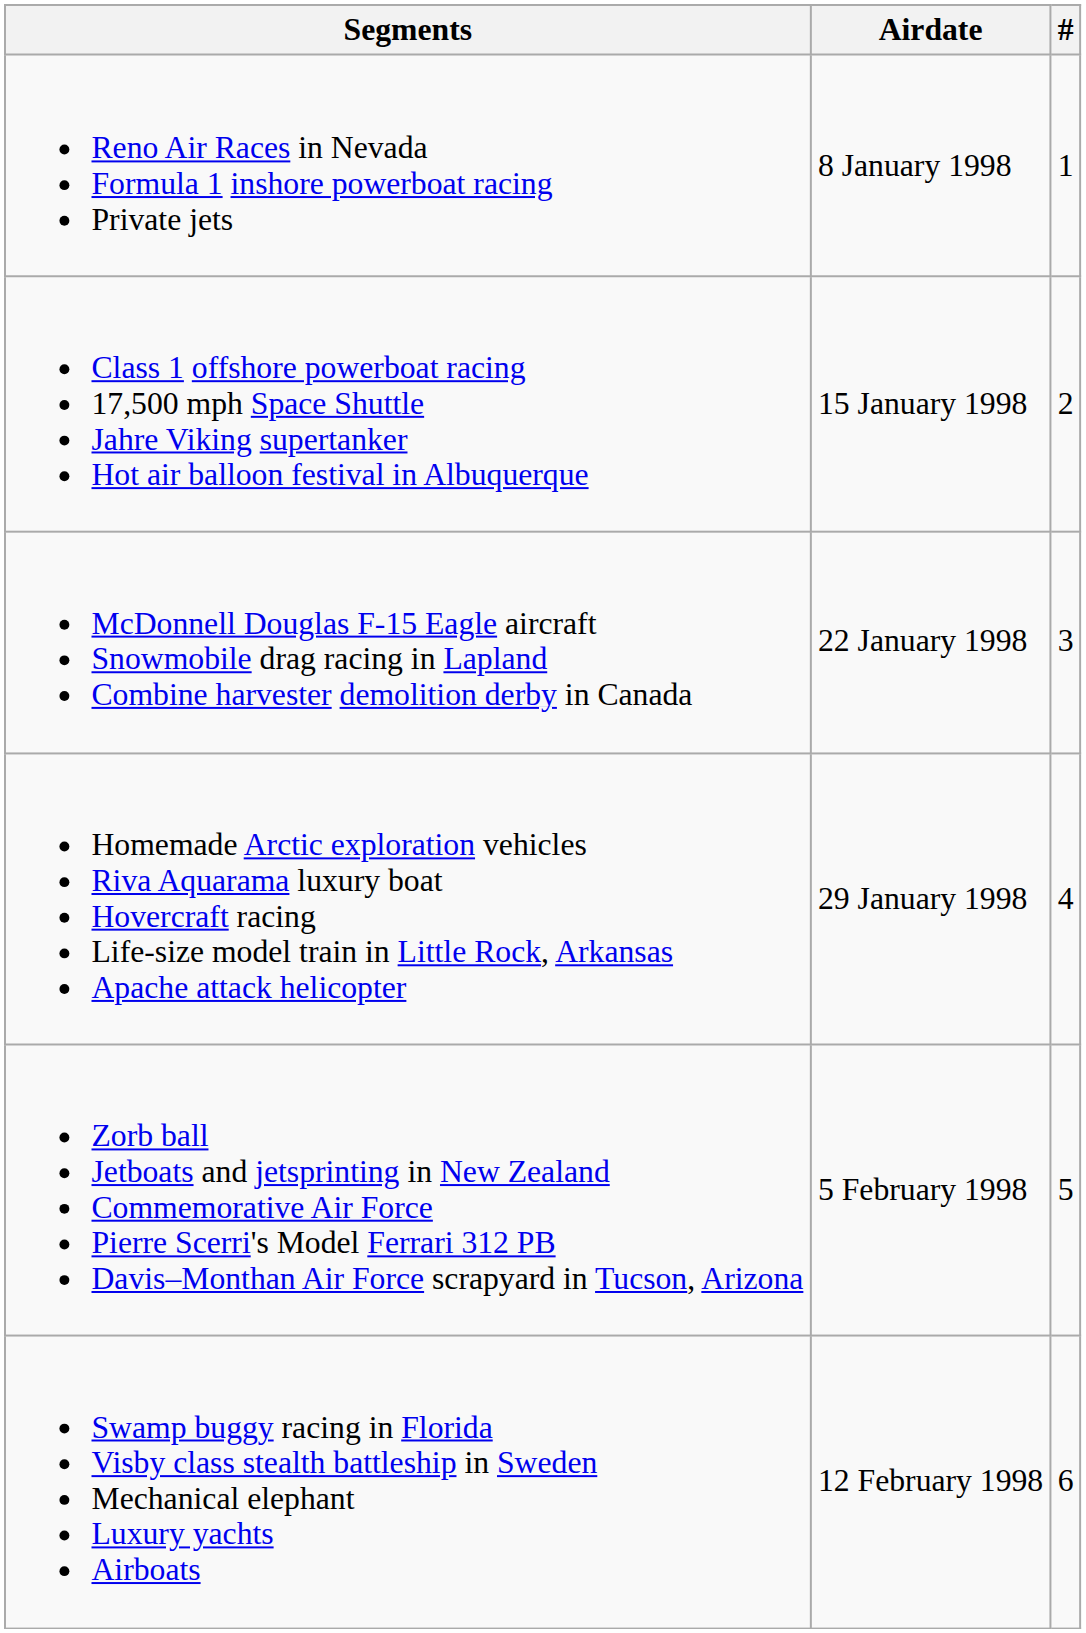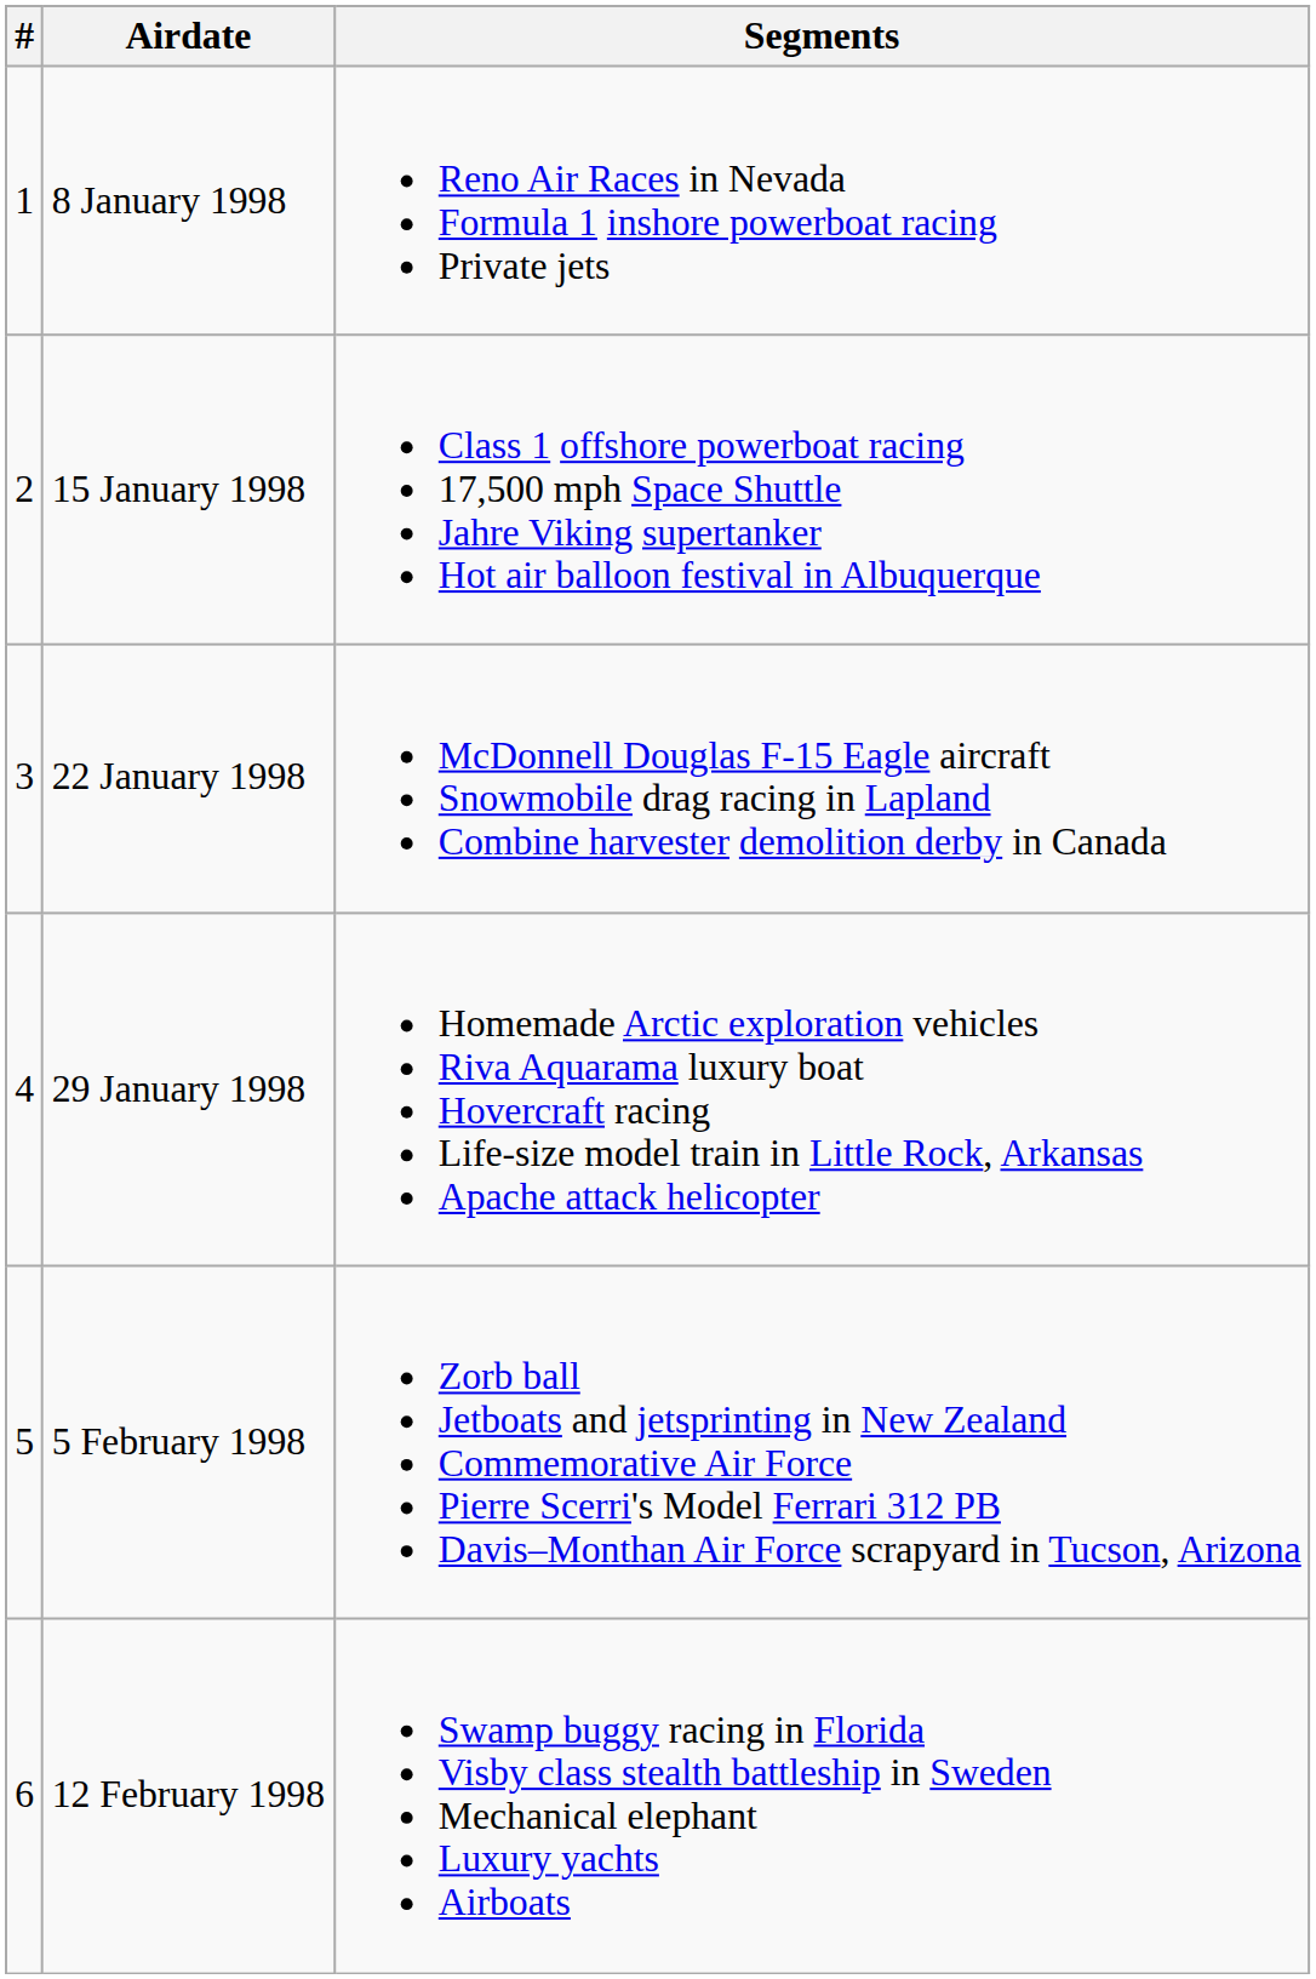columns swapped: # <-> Segments
